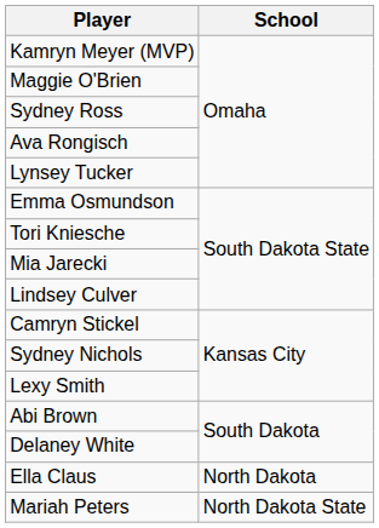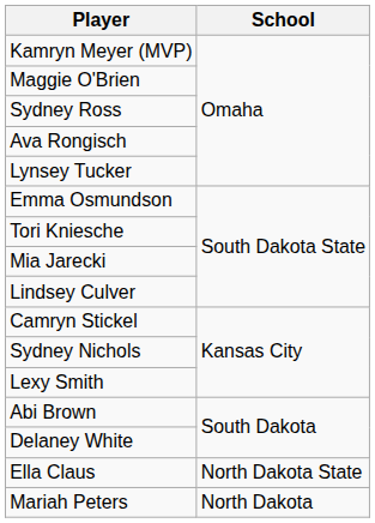Ella Claus | School: North Dakota -> North Dakota State
Mariah Peters | School: North Dakota State -> North Dakota
